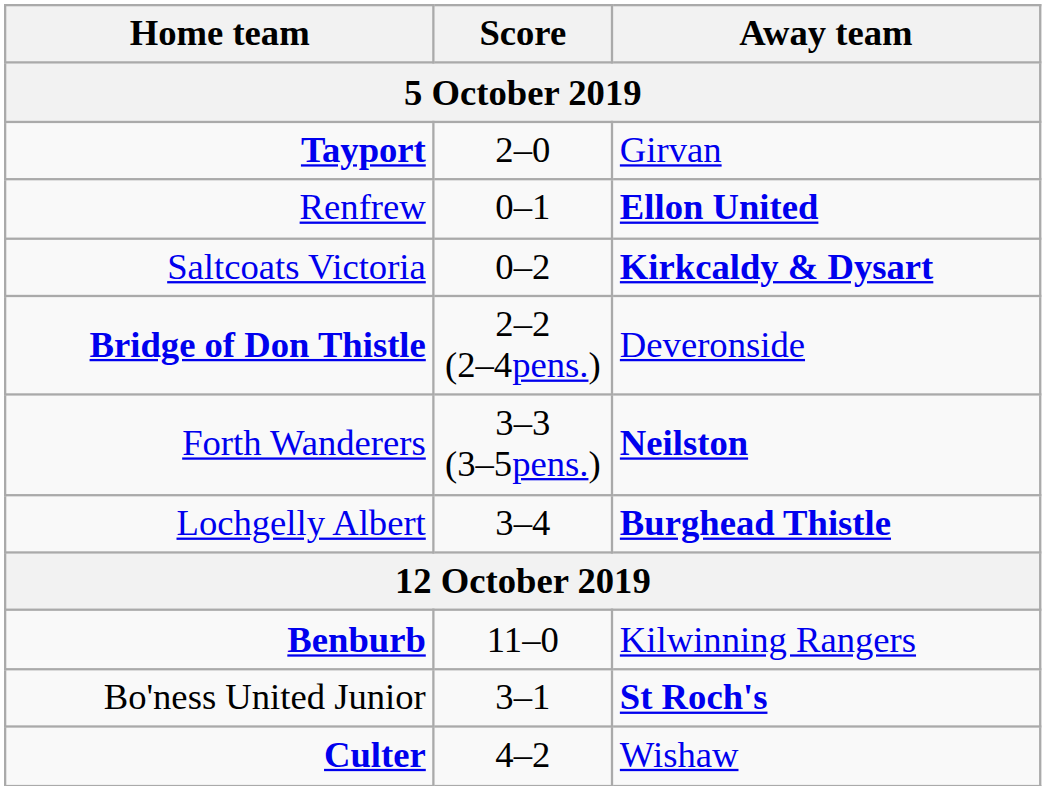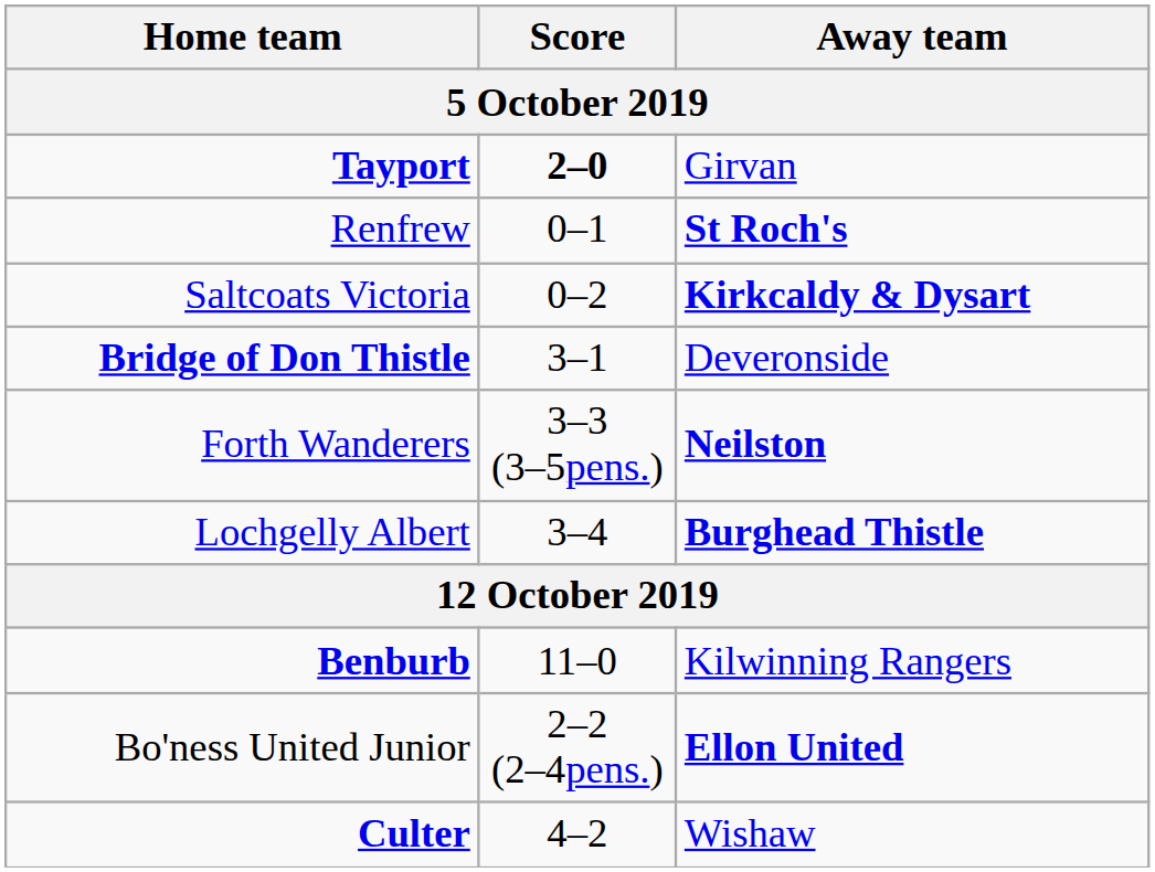Tayport | Score: normal -> bold
Renfrew | Away team: Ellon United -> St Roch's
Bridge of Don Thistle | Score: 2–2 (2–4pens.) -> 3–1
Bo'ness United Junior | Score: 3–1 -> 2–2 (2–4pens.)
Bo'ness United Junior | Away team: St Roch's -> Ellon United
